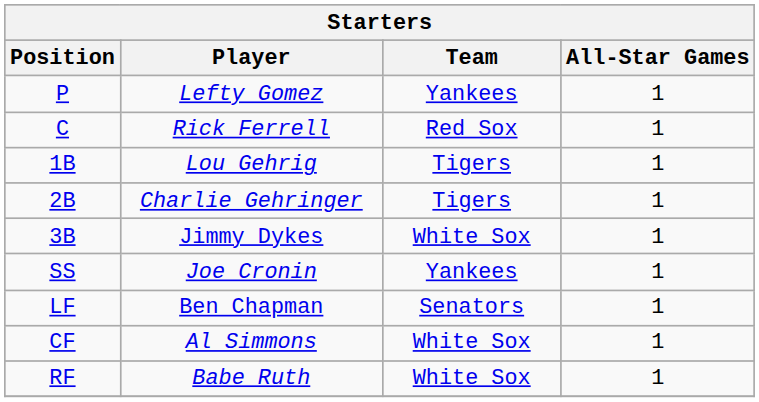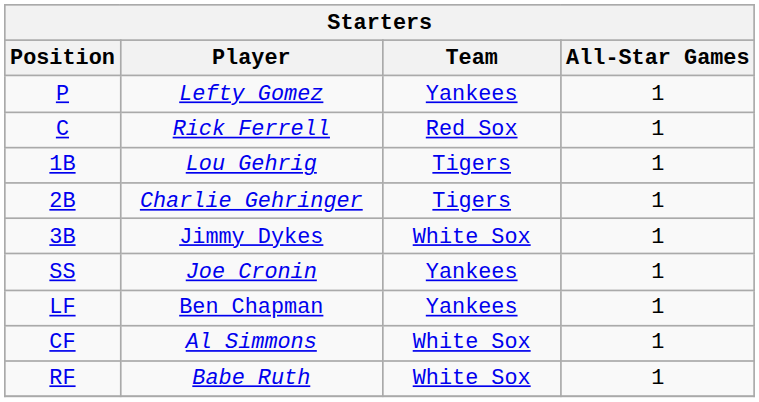Ben Chapman | Team: Senators -> Yankees
